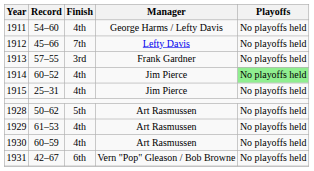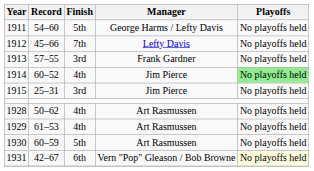1911 | Finish: 4th -> 5th
1915 | Finish: 4th -> 3rd
1928 | Finish: 5th -> 4th
1930 | Finish: 4th -> 5th
1931 | Playoffs: no background -> lightyellow background
